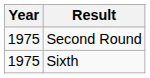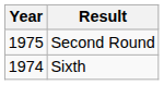Sixth | Year: 1975 -> 1974
